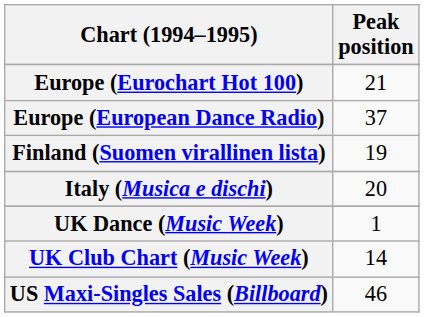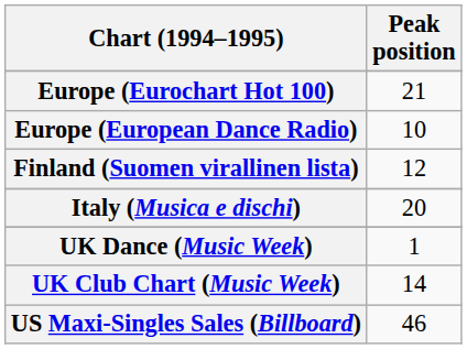Europe (European Dance Radio) | Peak position: 37 -> 10
Finland (Suomen virallinen lista) | Peak position: 19 -> 12
